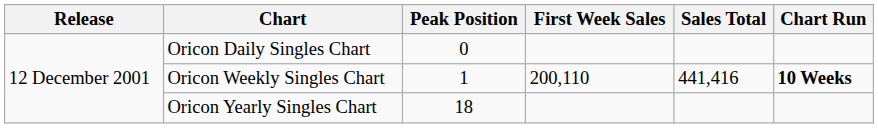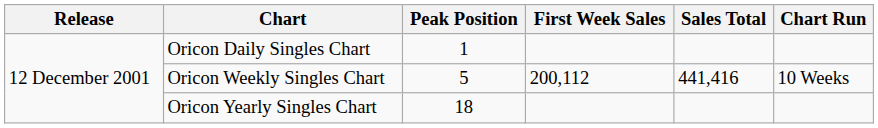Oricon Daily Singles Chart | Peak Position: 0 -> 1
Oricon Weekly Singles Chart | Peak Position: 1 -> 5
Oricon Weekly Singles Chart | First Week Sales: 200,110 -> 200,112
Oricon Weekly Singles Chart | Chart Run: bold -> normal
